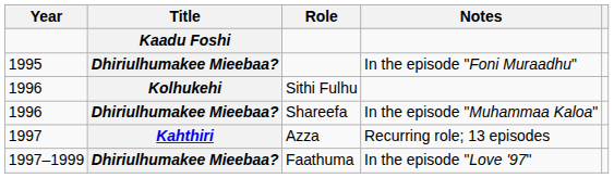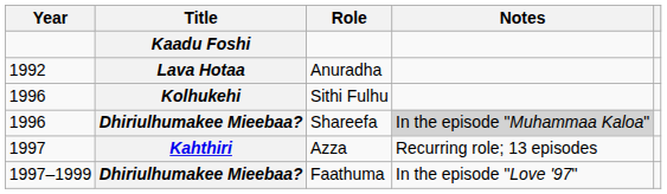+ row: 1992 | Lava Hotaa | Anuradha
- row: 1995 | Dhiriulhumakee Mieebaa? | In the episode "Foni Muraadhu"
1996 / Shareefa | Notes: no background -> lightgrey background
